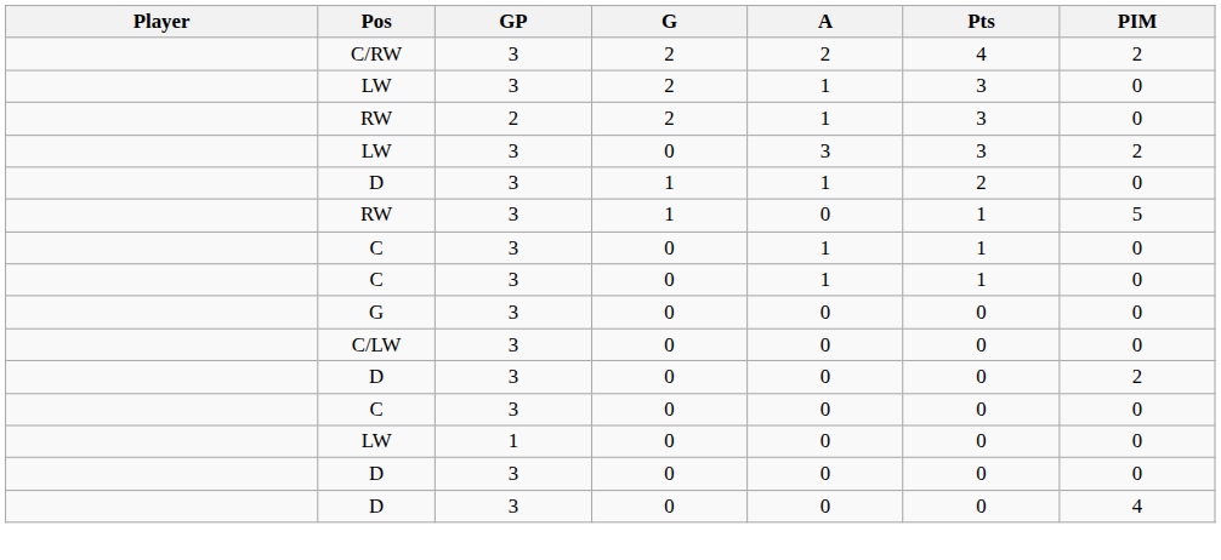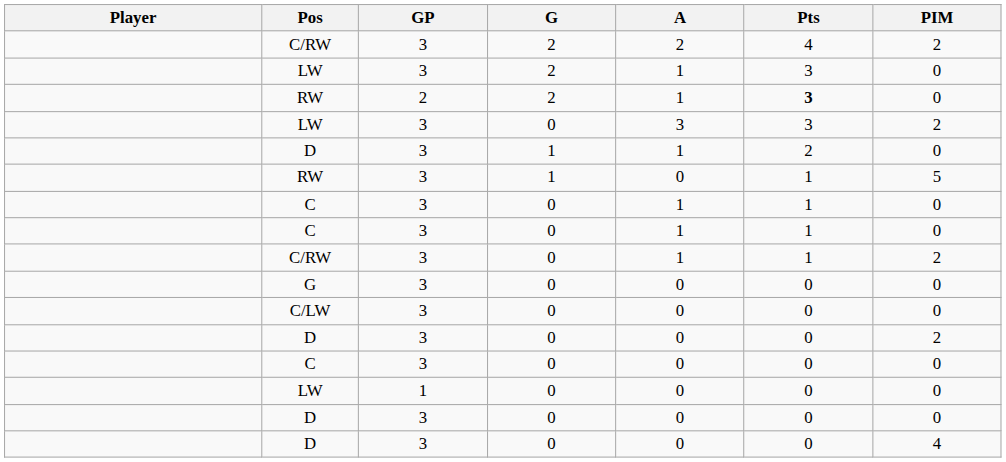RW / 2 | Pts: normal -> bold
+ row: C/RW | 3 | 0 | 1 | 1 | 2
